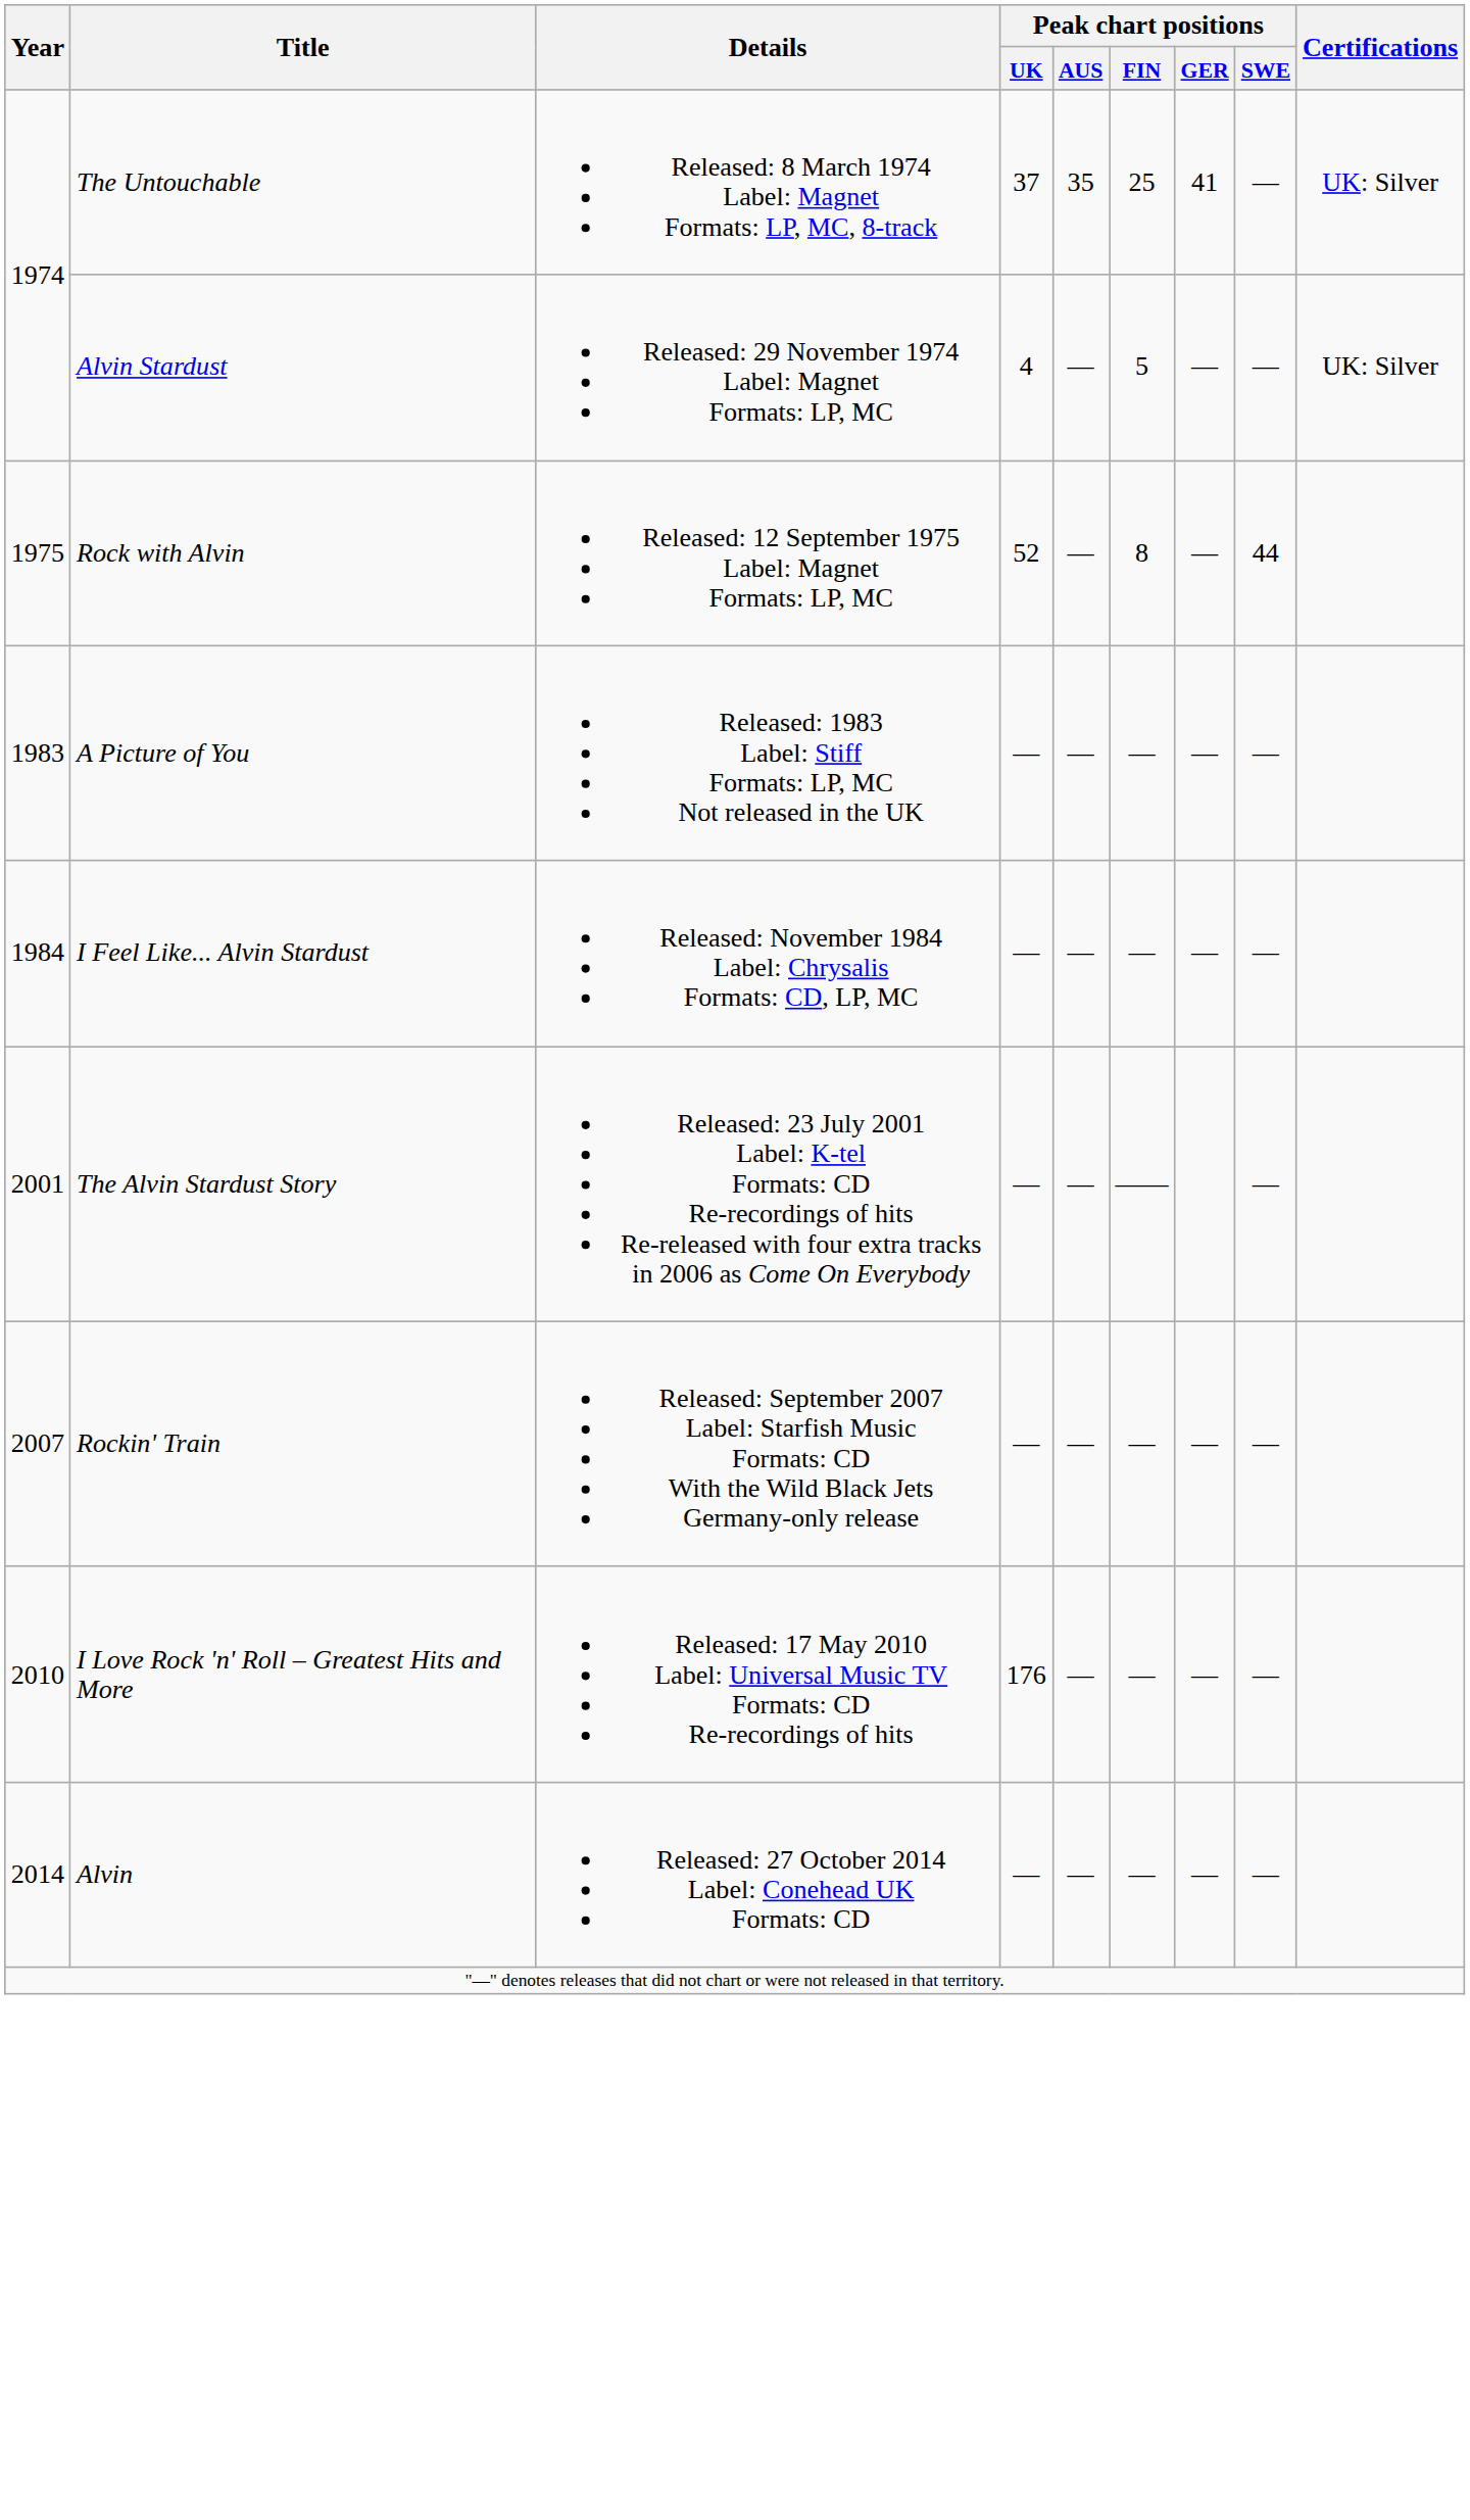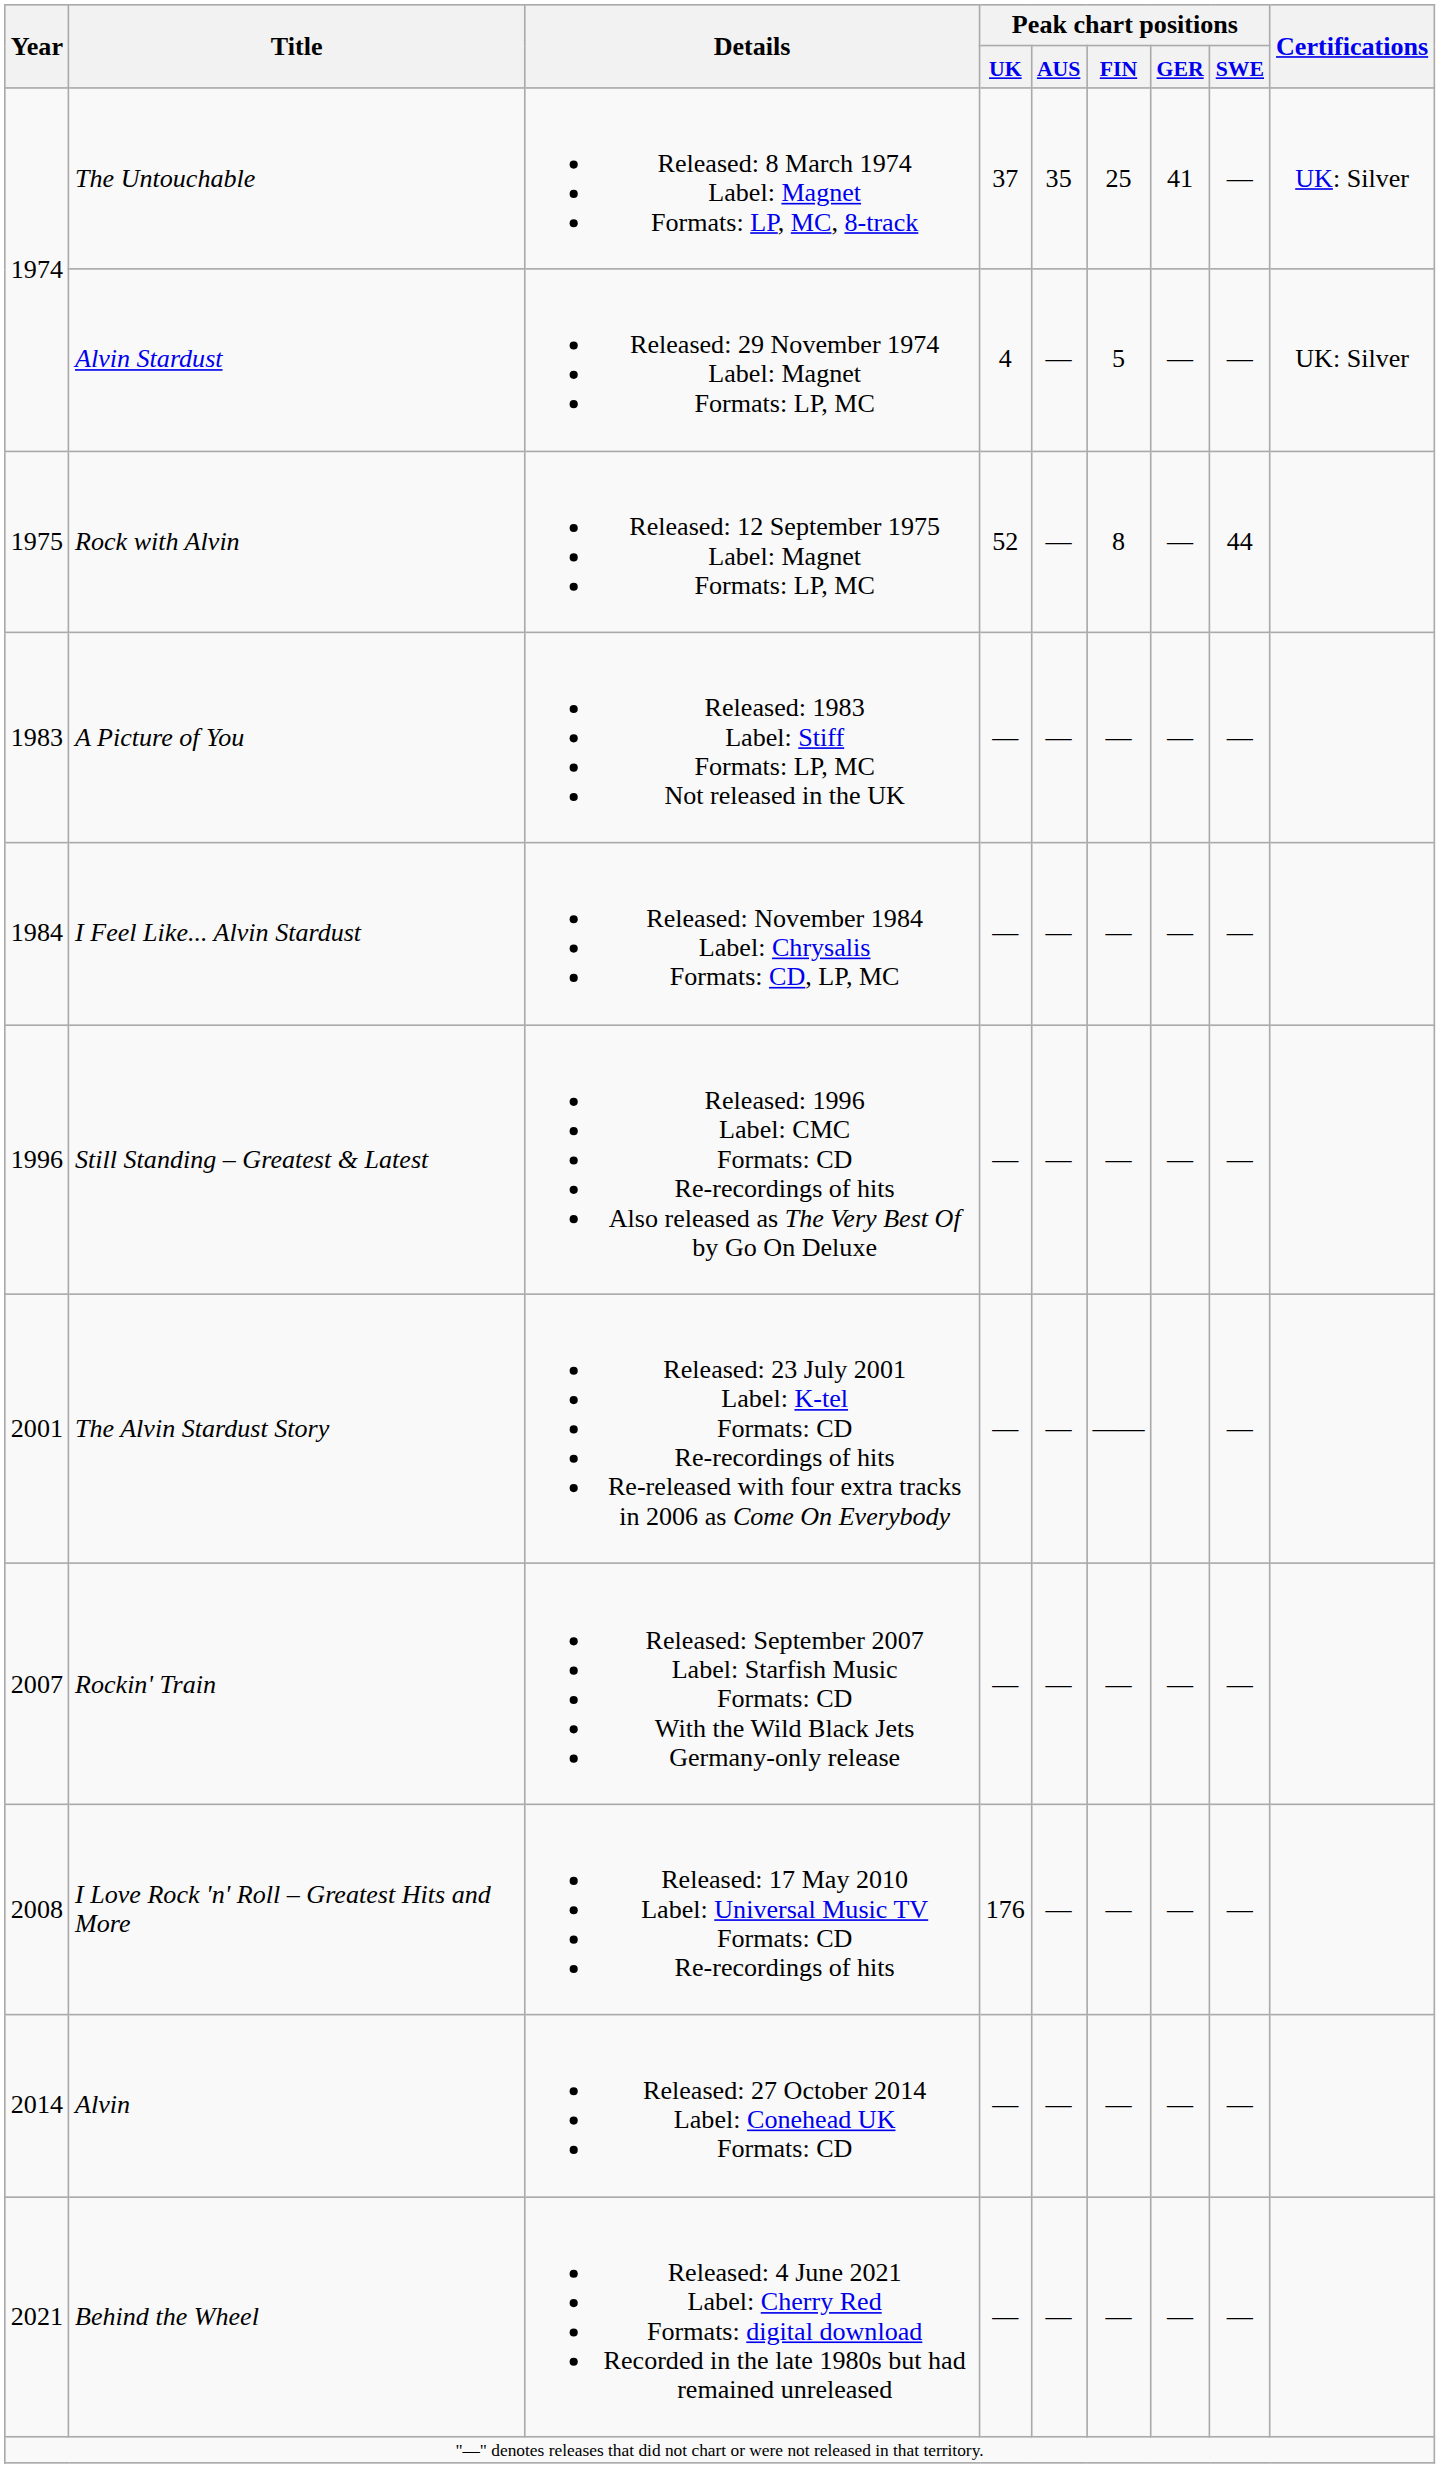+ row: 1996 | Still Standing – Greatest & Latest | Released: 1996 Label: CMC Formats: CD Re-recordings of hits Also released as The Very Best Of by Go On Deluxe | — | — | — | — | —
I Love Rock 'n' Roll – Greatest Hits and More | Year: 2010 -> 2008
+ row: 2021 | Behind the Wheel | Released: 4 June 2021 Label: Cherry Red Formats: digital download Recorded in the late 1980s but had remained unreleased | — | — | — | — | —
